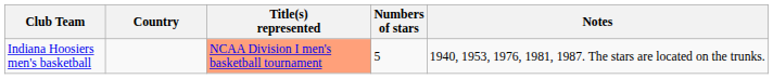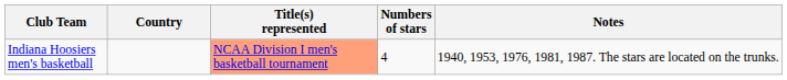Indiana Hoosiers men's basketball | Numbers of stars: 5 -> 4
